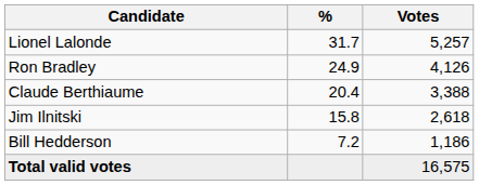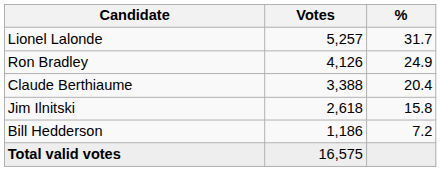columns swapped: Votes <-> %
